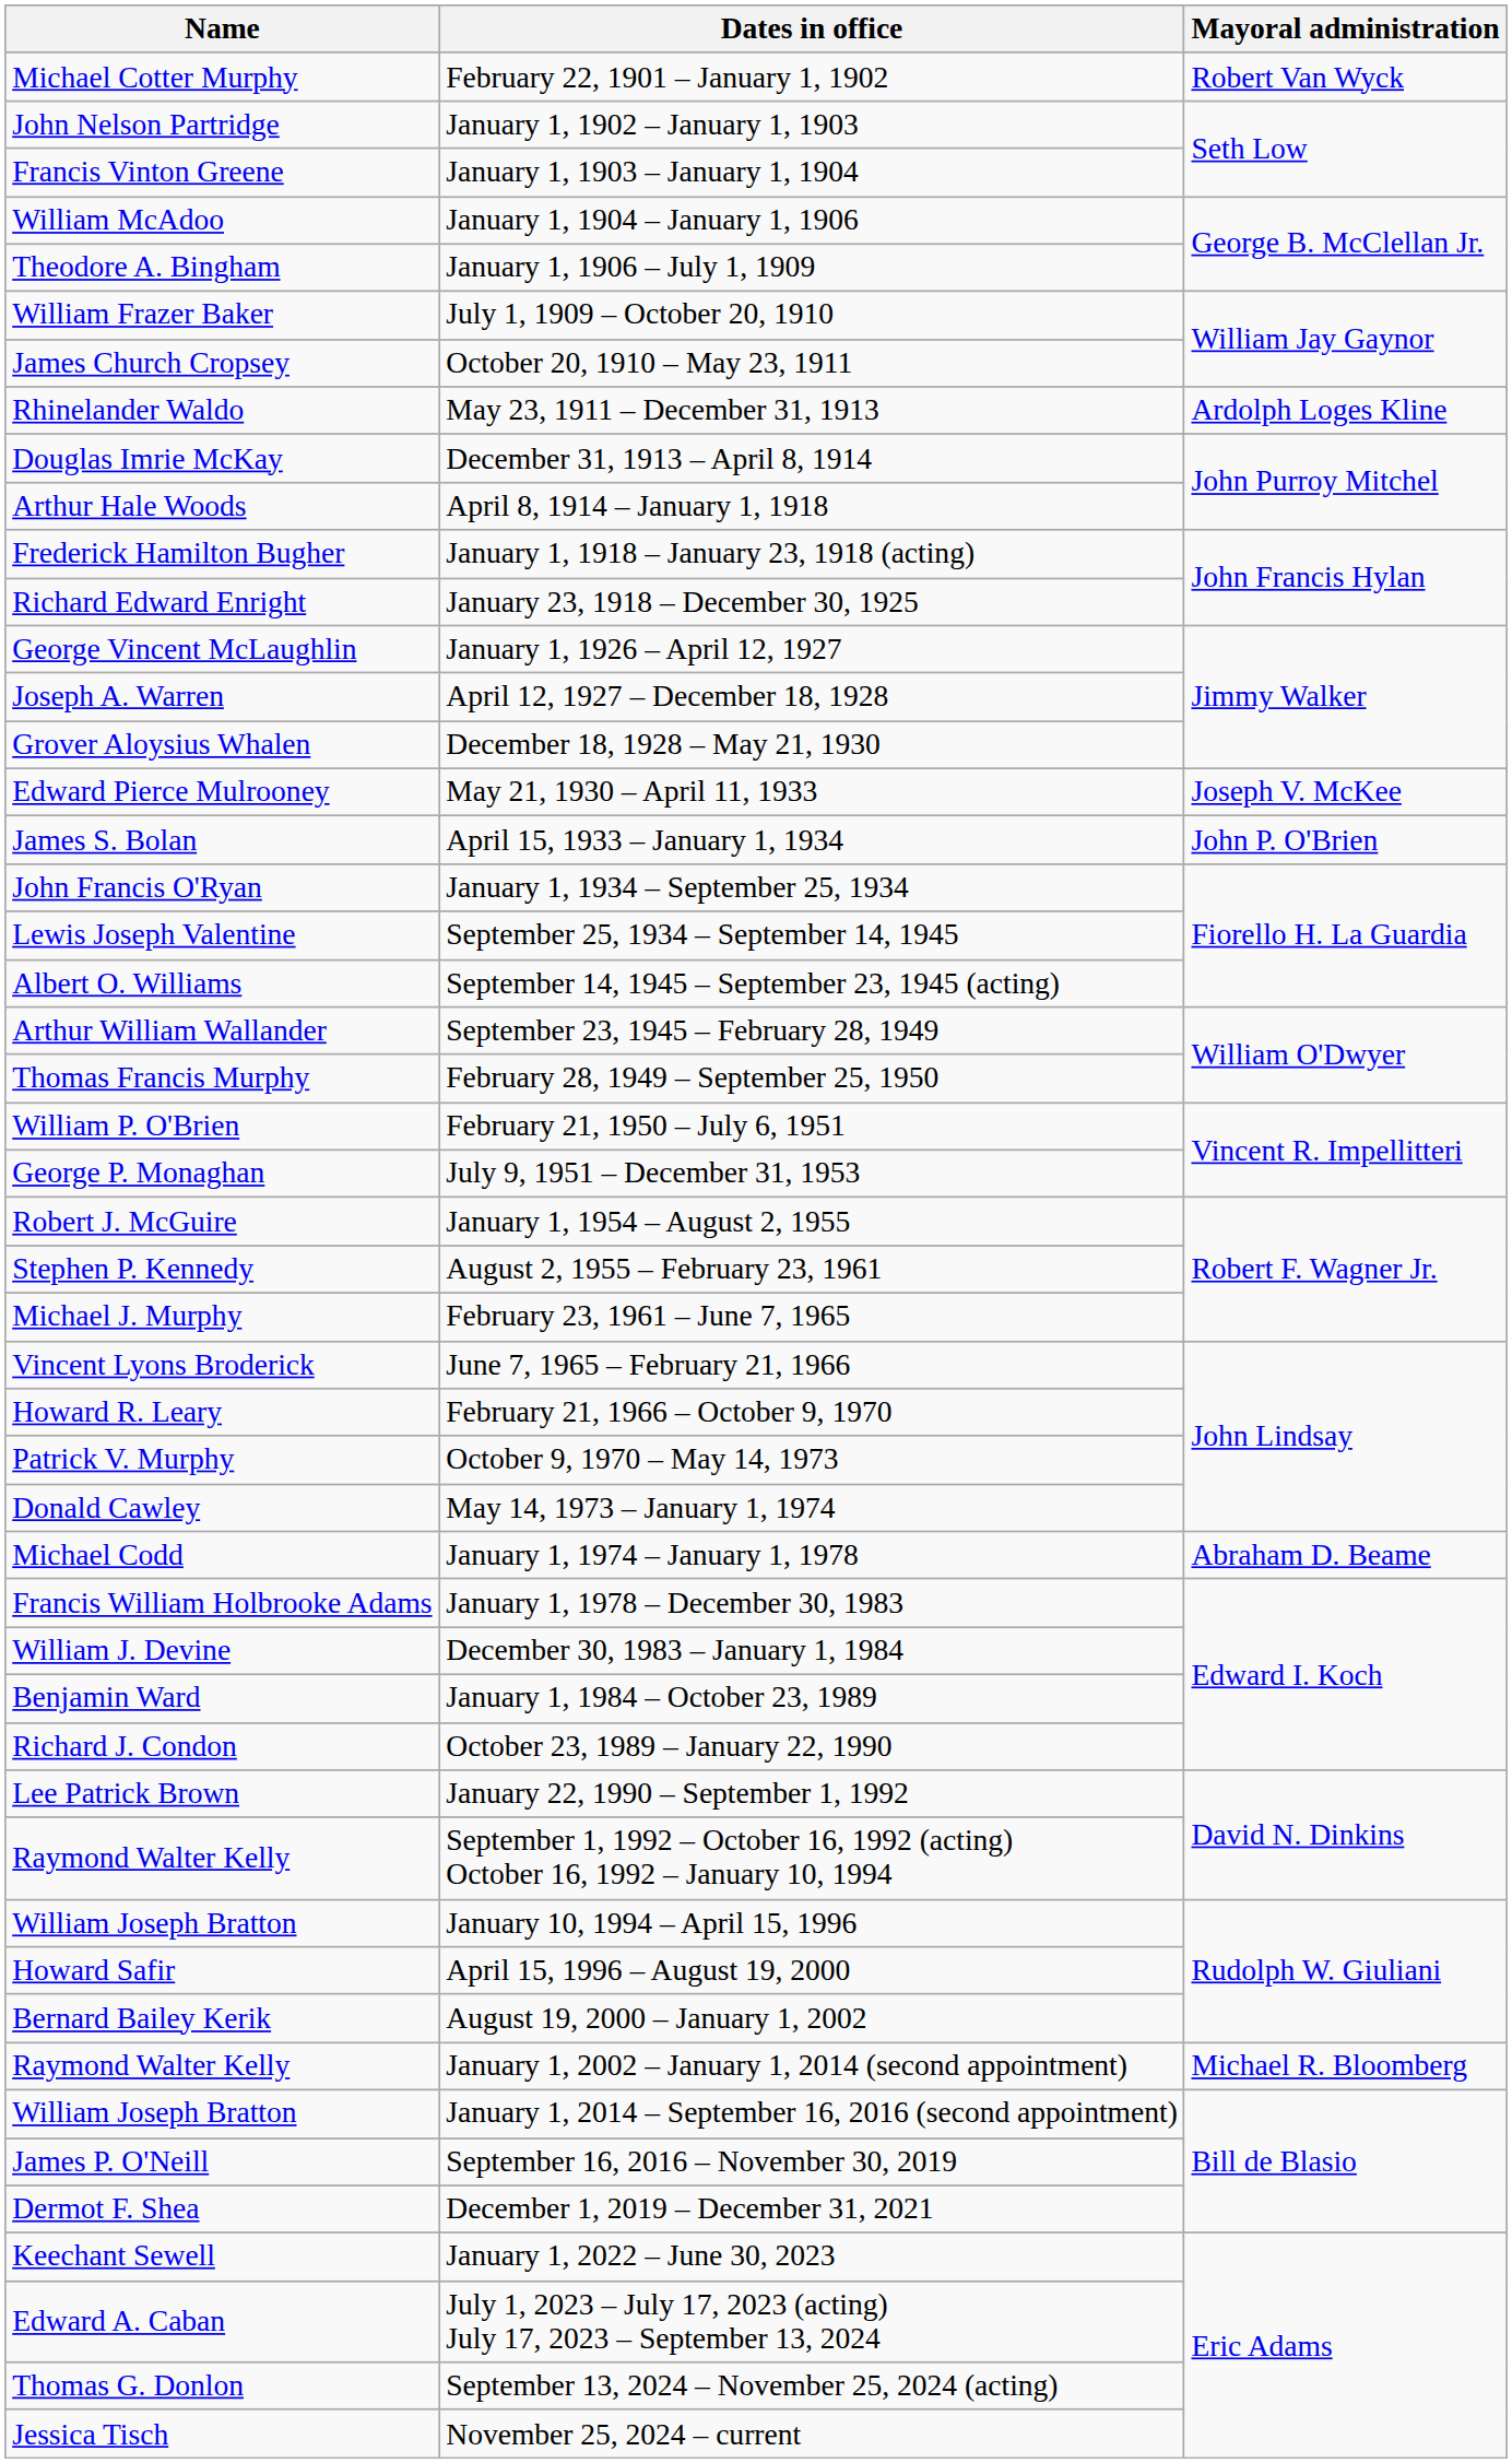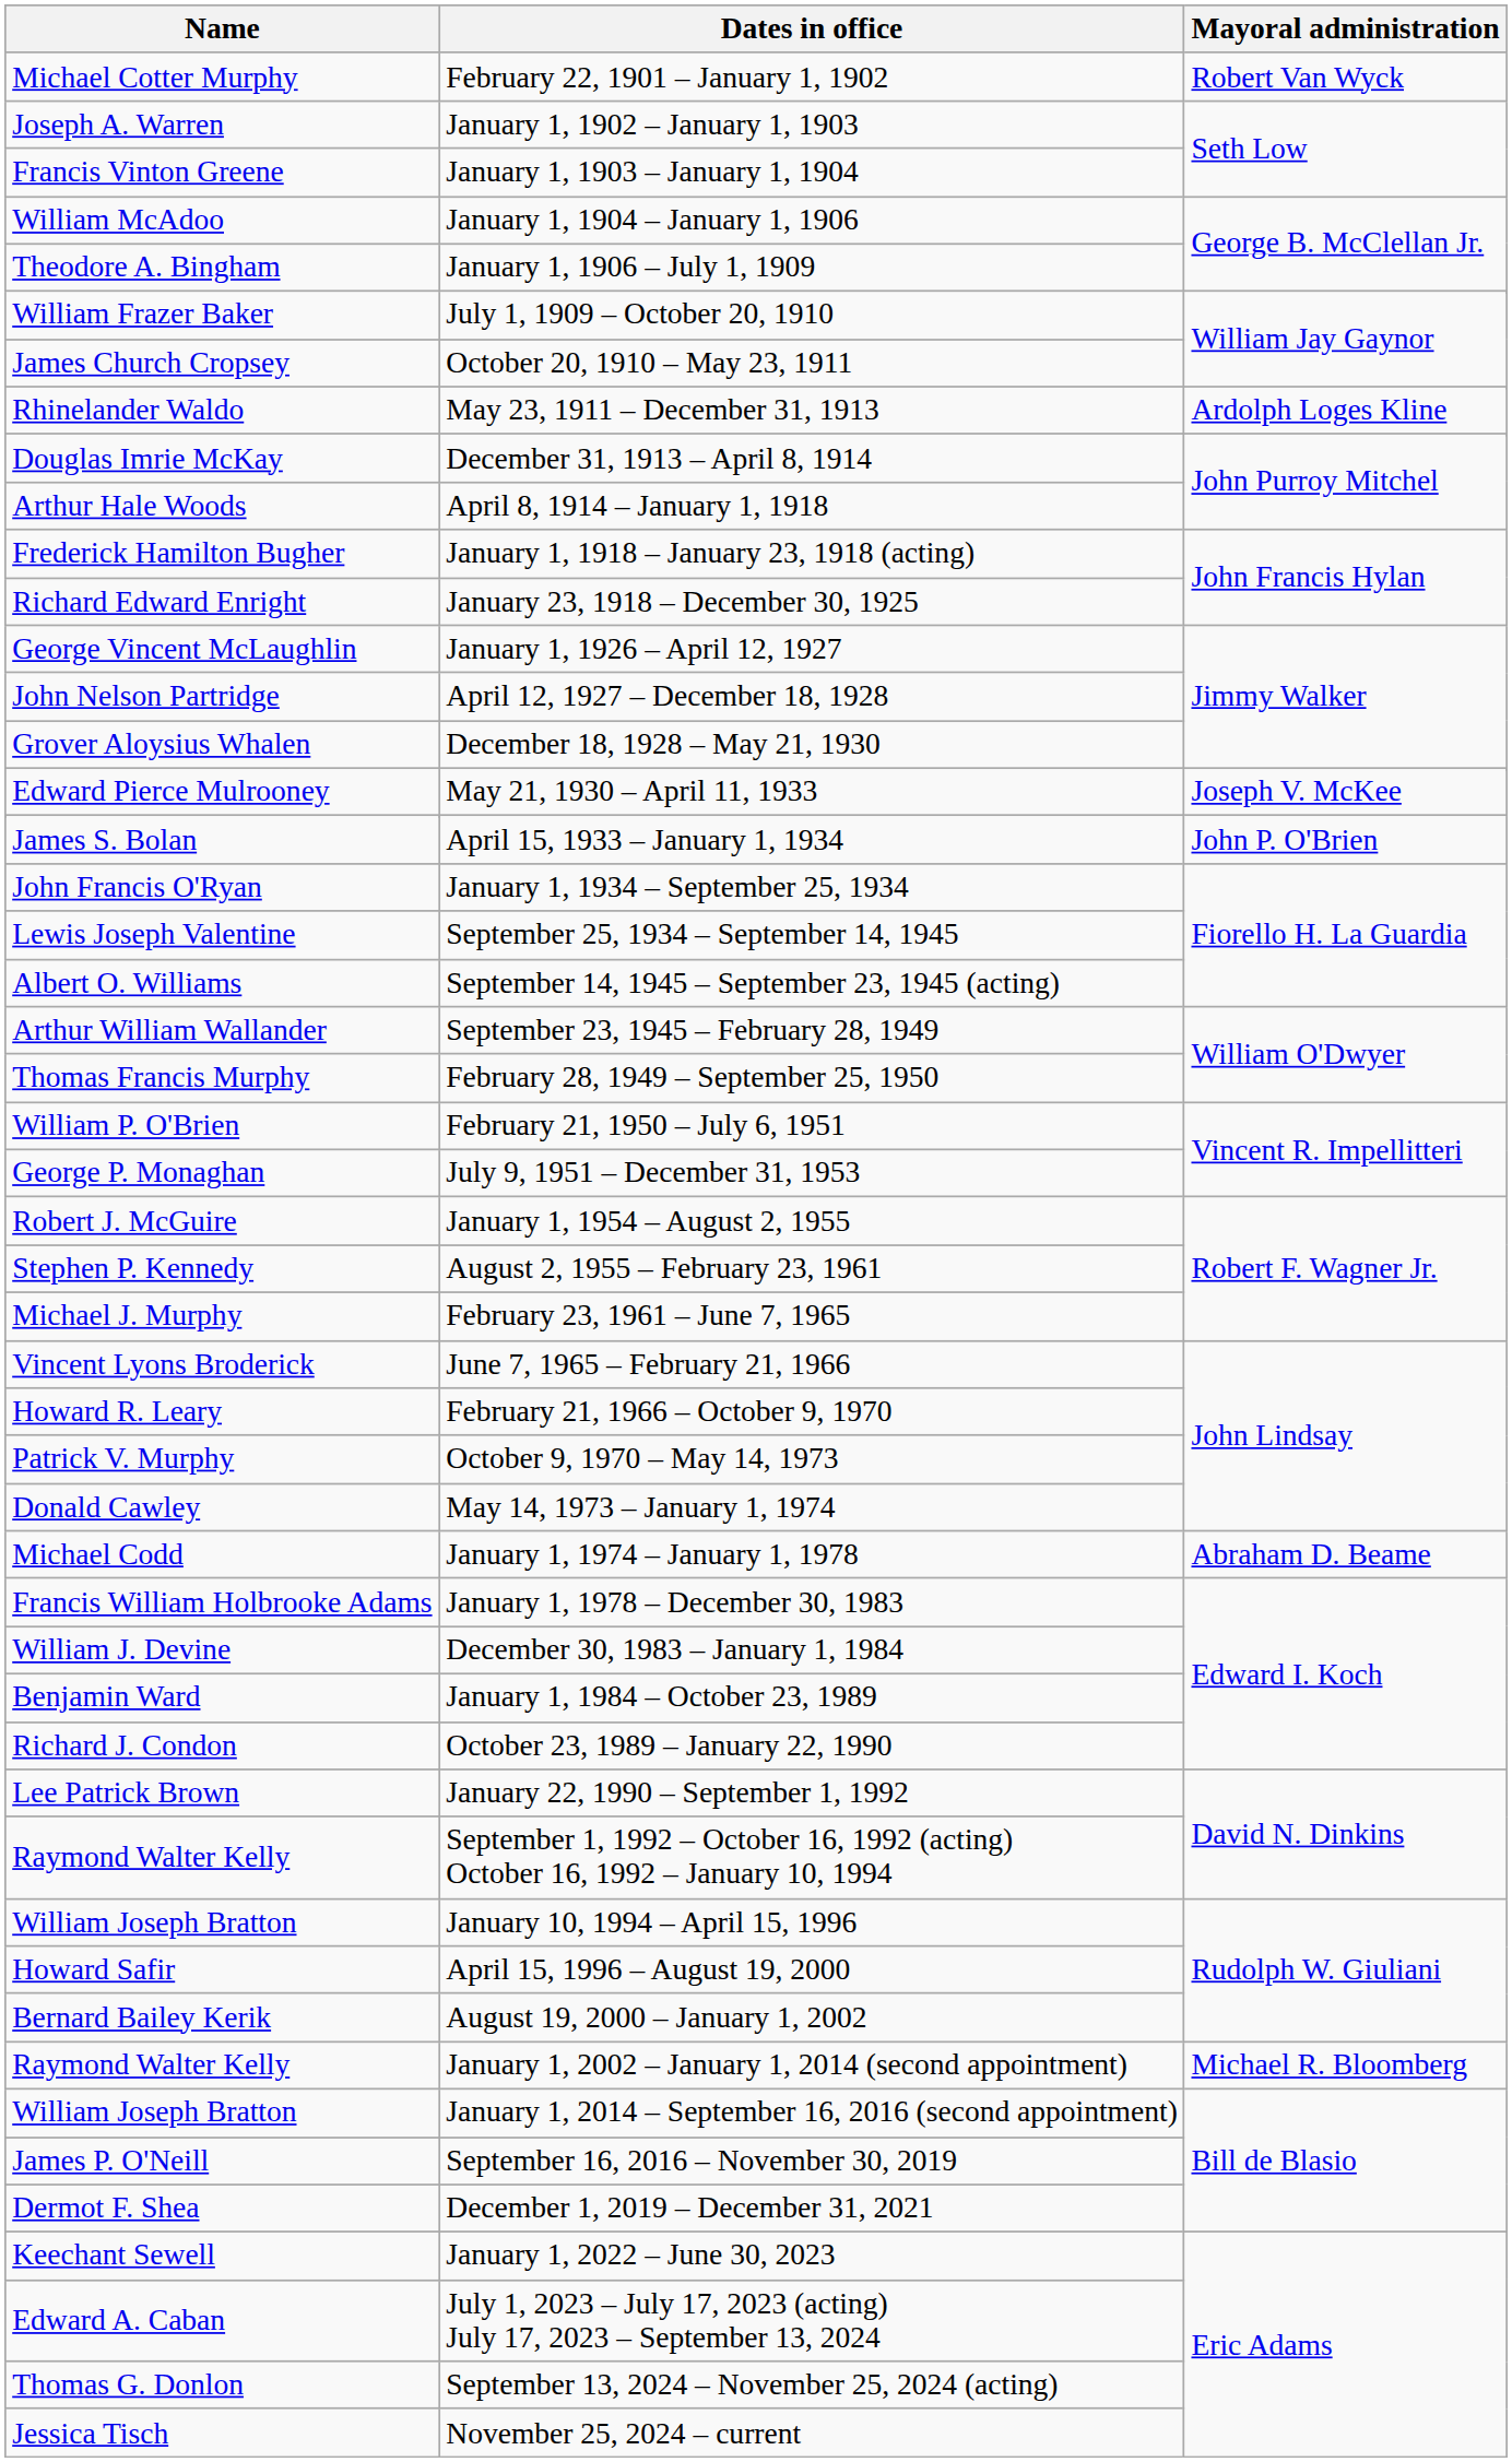January 1, 1902 – January 1, 1903 | Name: John Nelson Partridge -> Joseph A. Warren
April 12, 1927 – December 18, 1928 | Name: Joseph A. Warren -> John Nelson Partridge
